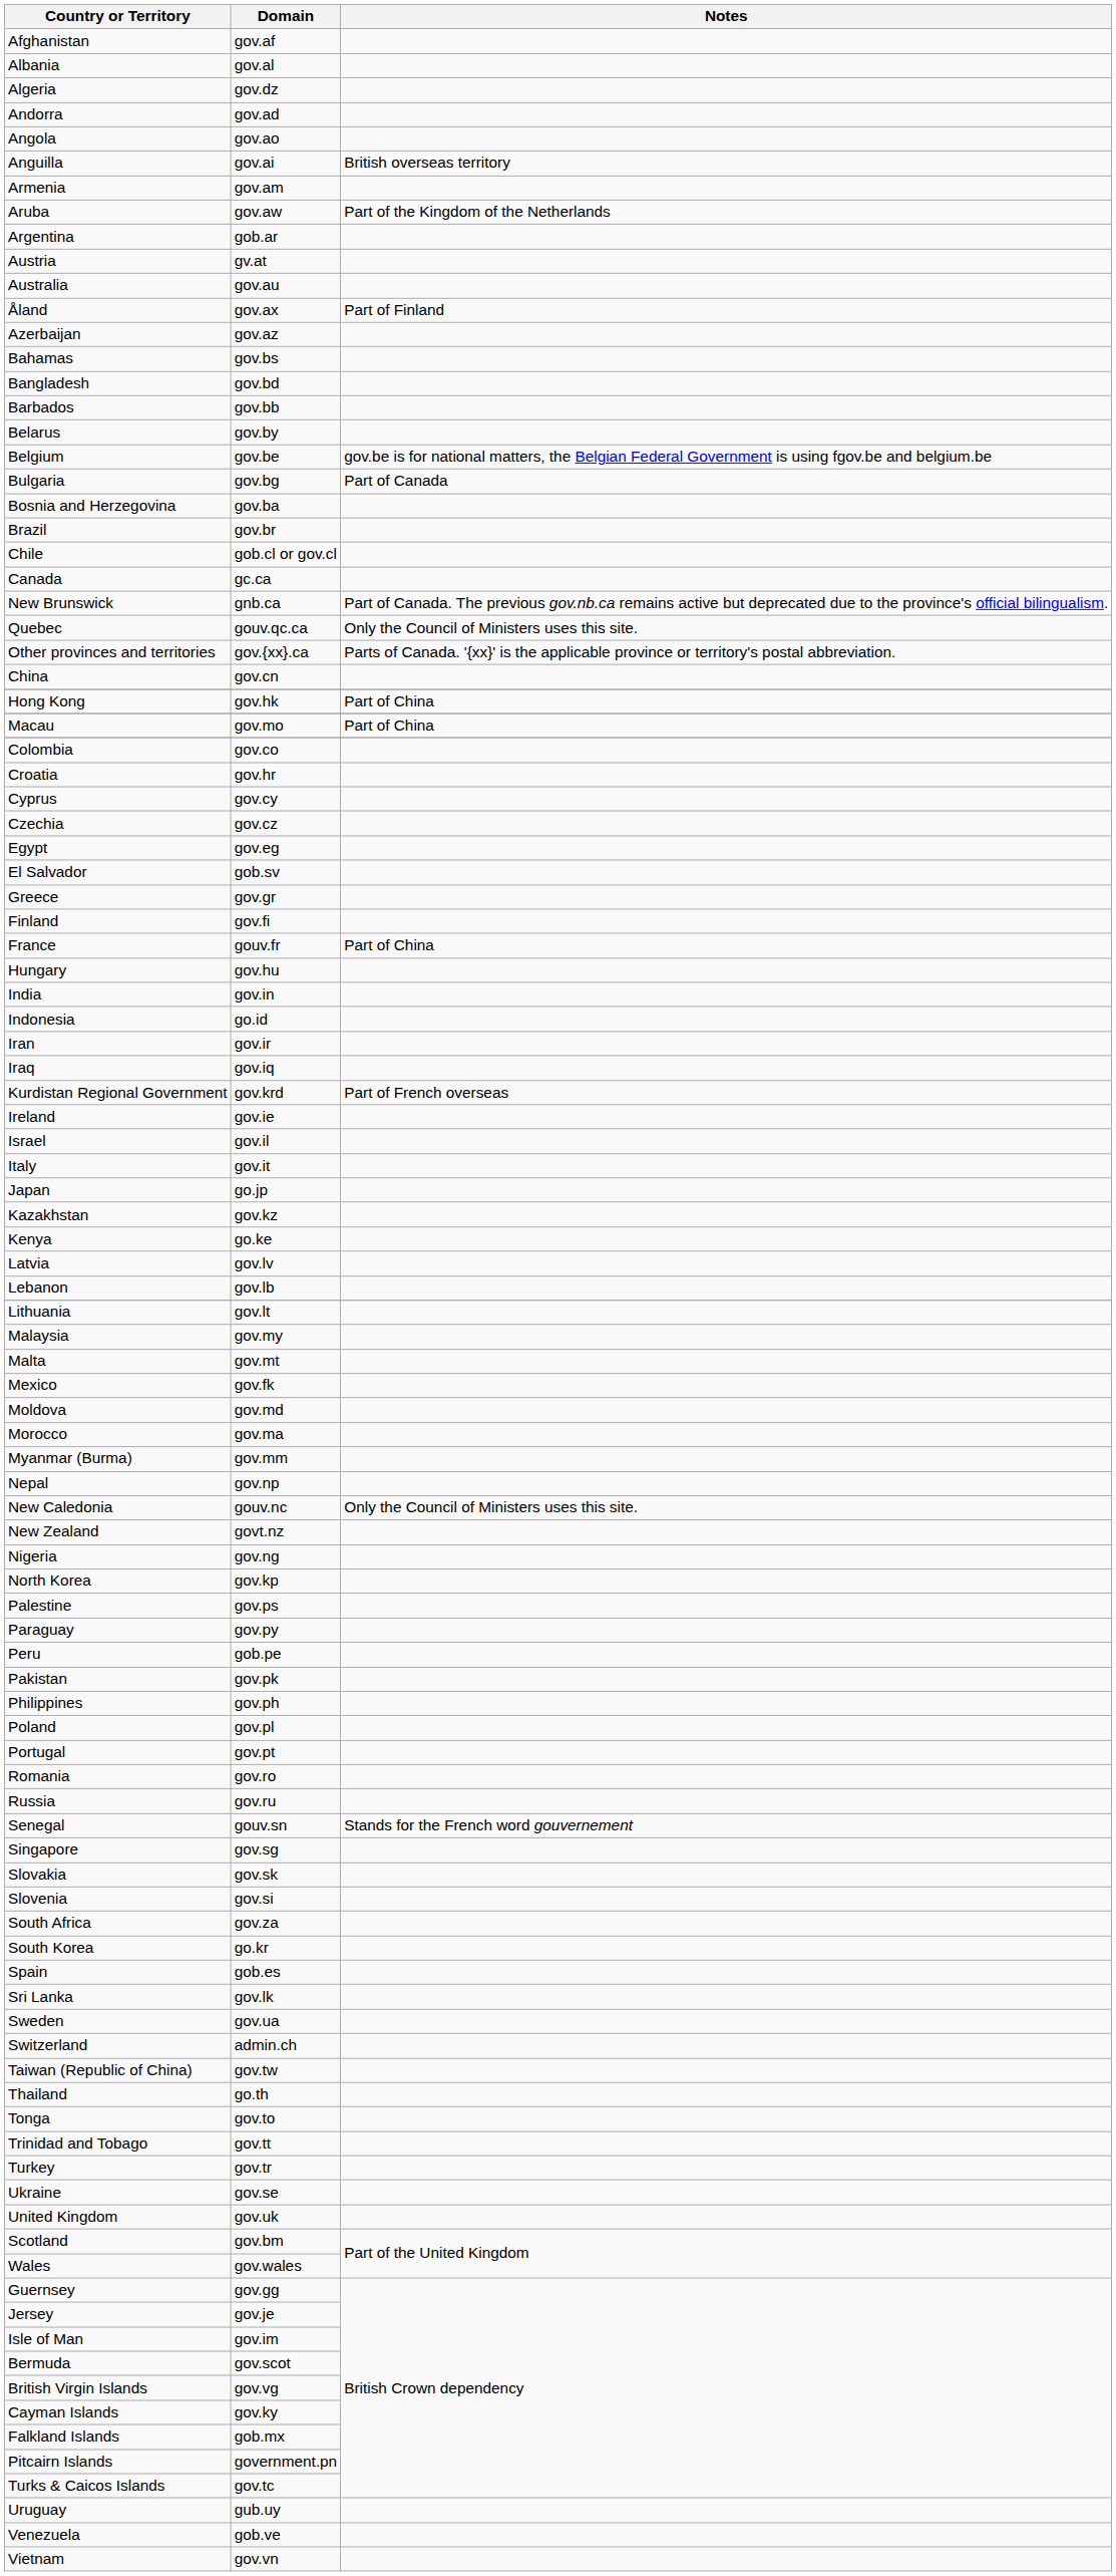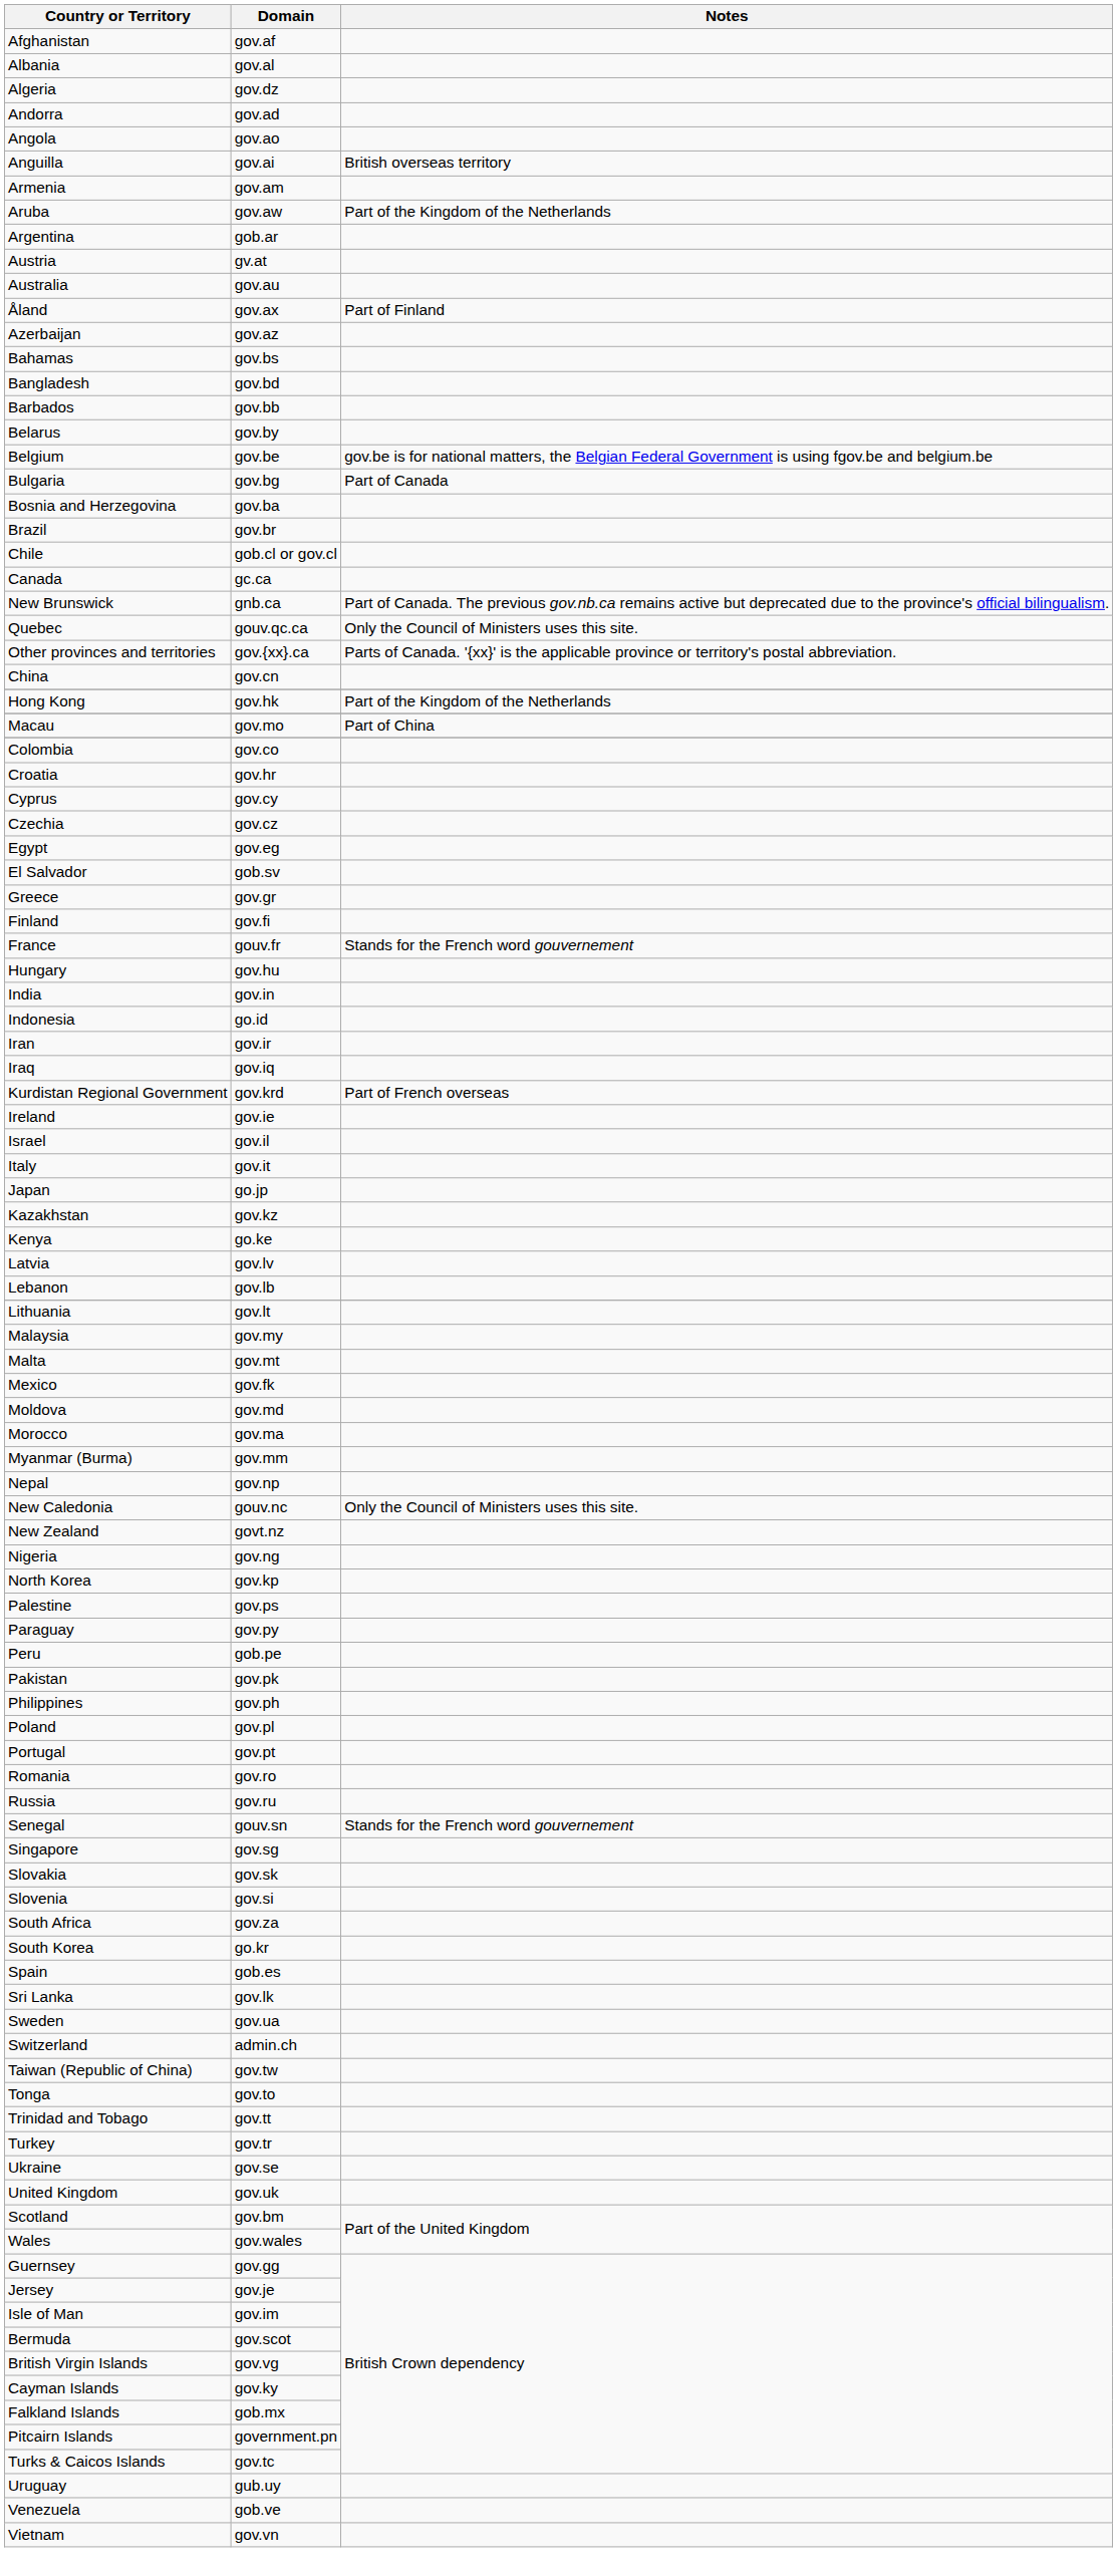Hong Kong | Notes: Part of China -> Part of the Kingdom of the Netherlands
France | Notes: Part of China -> Stands for the French word gouvernement
- row: Thailand | go.th
